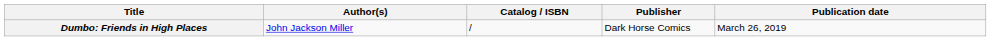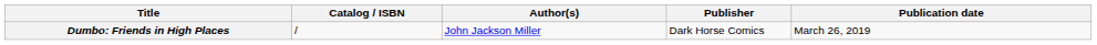columns swapped: Author(s) <-> Catalog / ISBN
